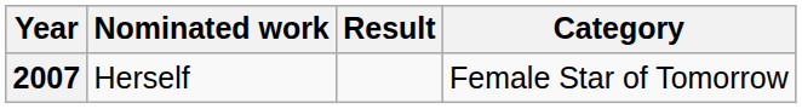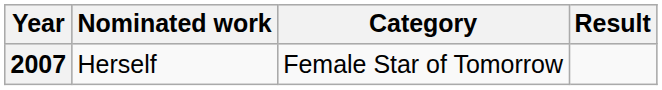columns swapped: Category <-> Result
